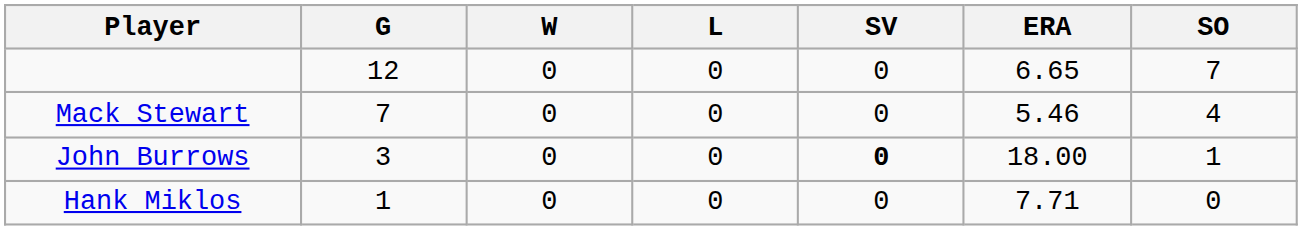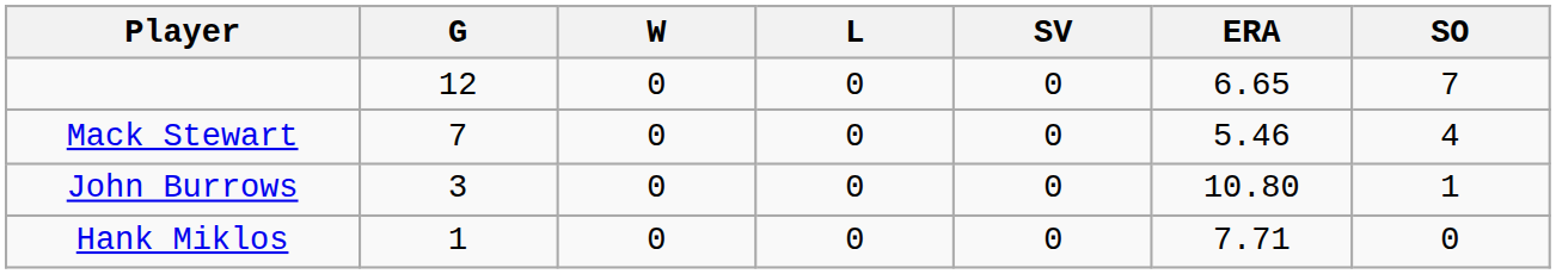John Burrows | SV: bold -> normal
John Burrows | ERA: 18.00 -> 10.80
